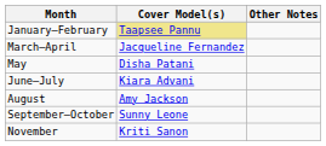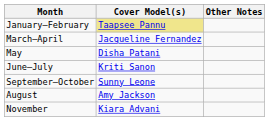June–July | Cover Model(s): Kiara Advani -> Kriti Sanon
rows swapped: August <-> September–October
November | Cover Model(s): Kriti Sanon -> Kiara Advani
